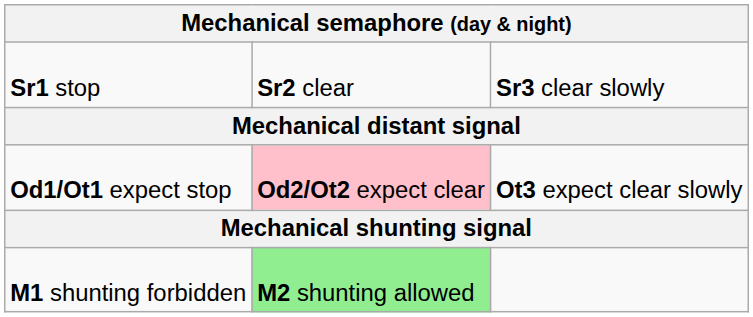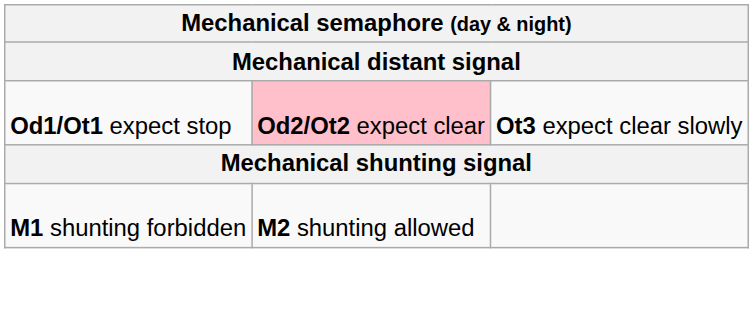- row: Sr1 stop | Sr2 clear | Sr3 clear slowly
M1 shunting forbidden | column 2: lightgreen background -> no background
